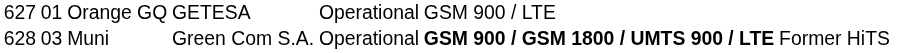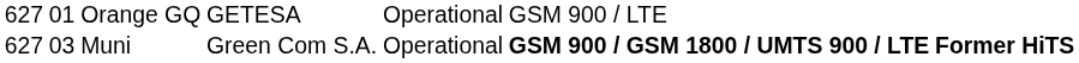Muni | column 1: 628 -> 627
Muni | column 7: normal -> bold
